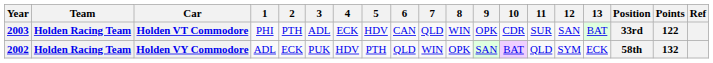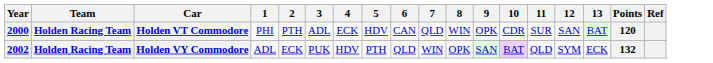- column: Position | 33rd | 58th
Holden VT Commodore | Year: 2003 -> 2000
Holden VT Commodore | Points: 122 -> 120
